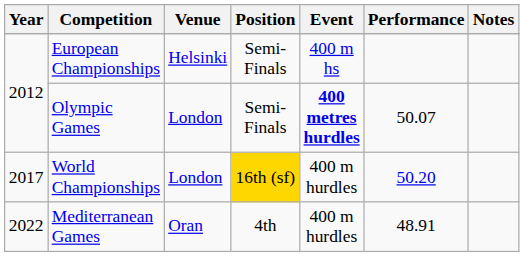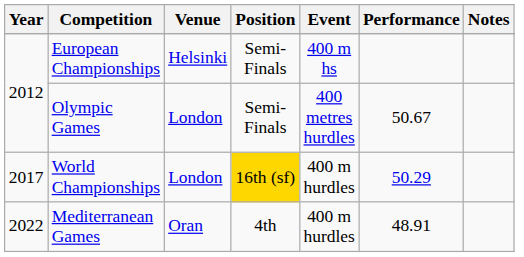Olympic Games | Event: bold -> normal
Olympic Games | Performance: 50.07 -> 50.67
World Championships | Performance: 50.20 -> 50.29
